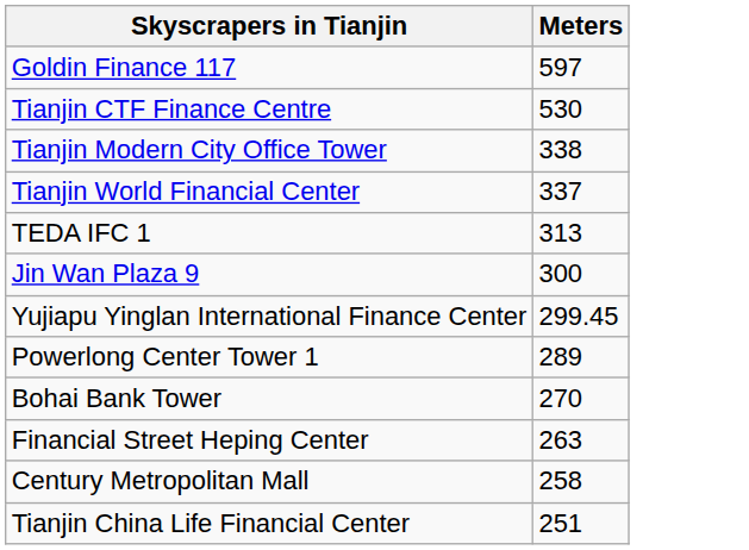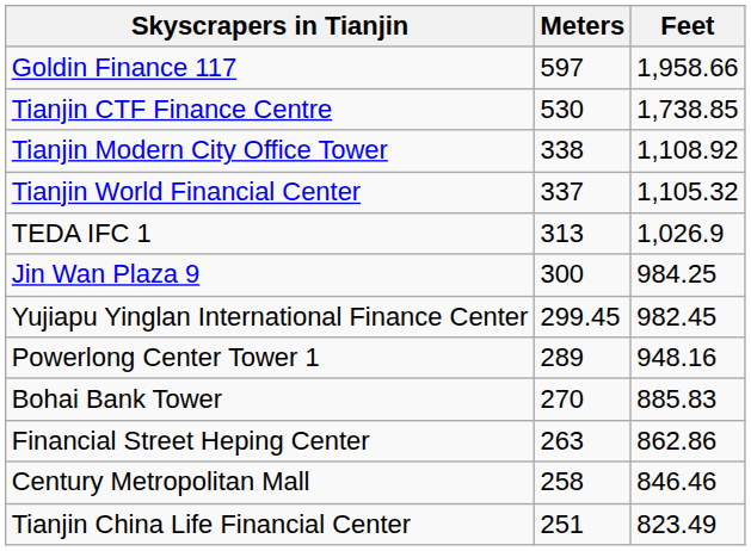+ column: Feet | 1,958.66 | 1,738.85 | 1,108.92 | 1,105.32 | 1,026.9 | 984.25 | 982.45 | 948.16 | 885.83 | 862.86 | 846.46 | 823.49
